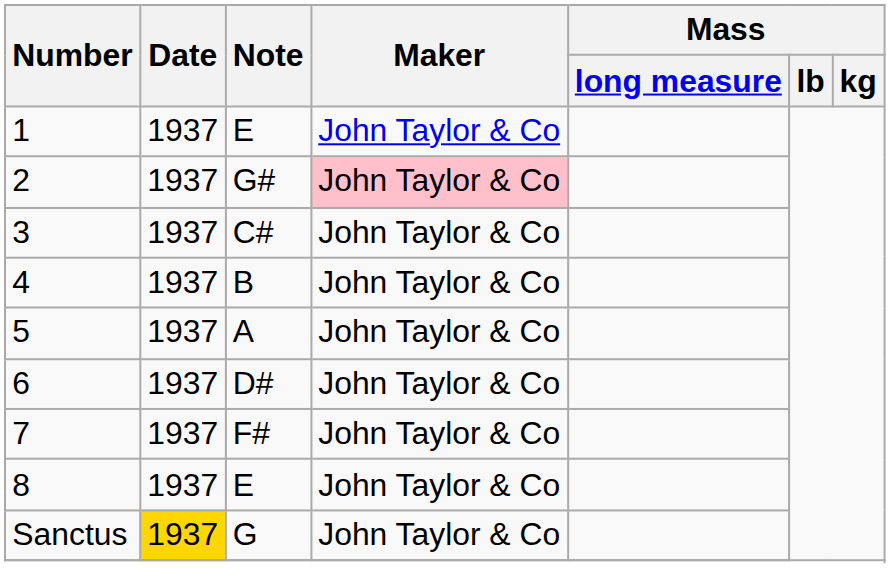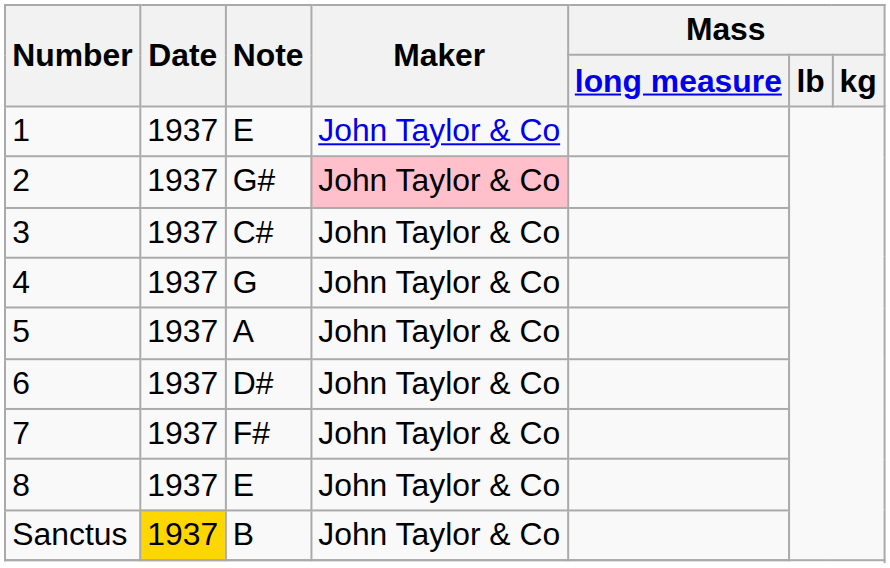4 | Note: B -> G
Sanctus | Note: G -> B
